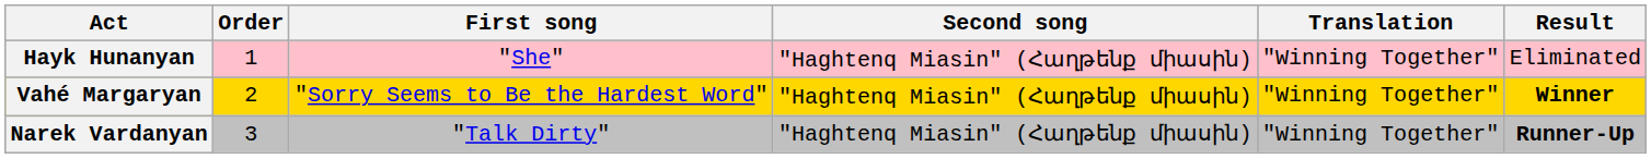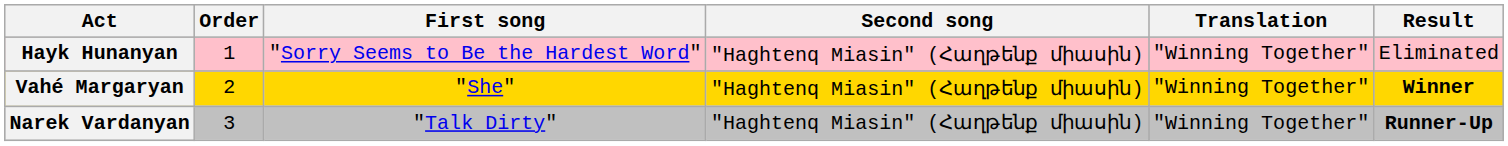Hayk Hunanyan | First song: "She" -> "Sorry Seems to Be the Hardest Word"
Vahé Margaryan | First song: "Sorry Seems to Be the Hardest Word" -> "She"
